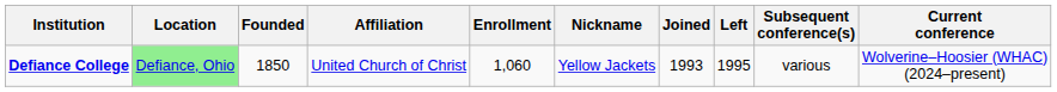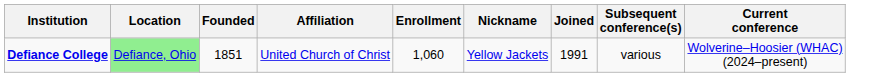- column: Left | 1995
Defiance College | Founded: 1850 -> 1851
Defiance College | Joined: 1993 -> 1991
